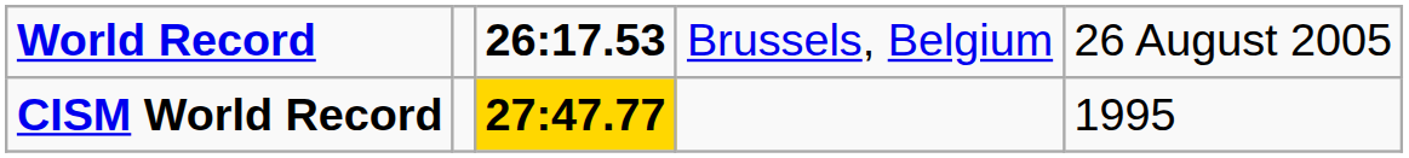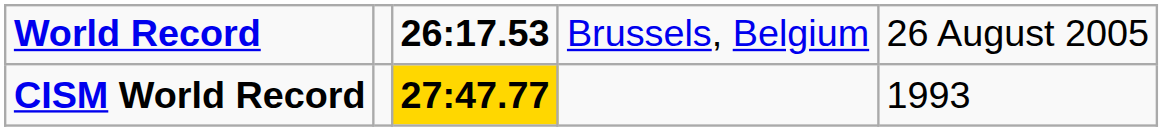CISM World Record | column 5: 1995 -> 1993
